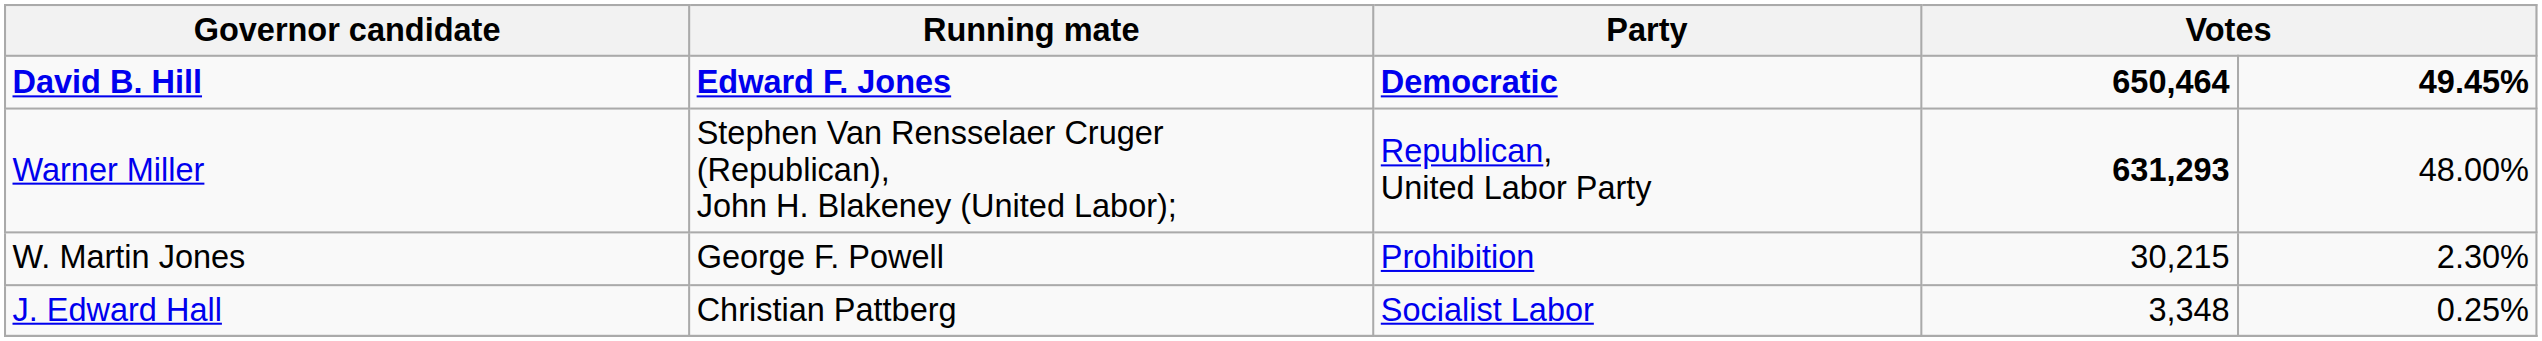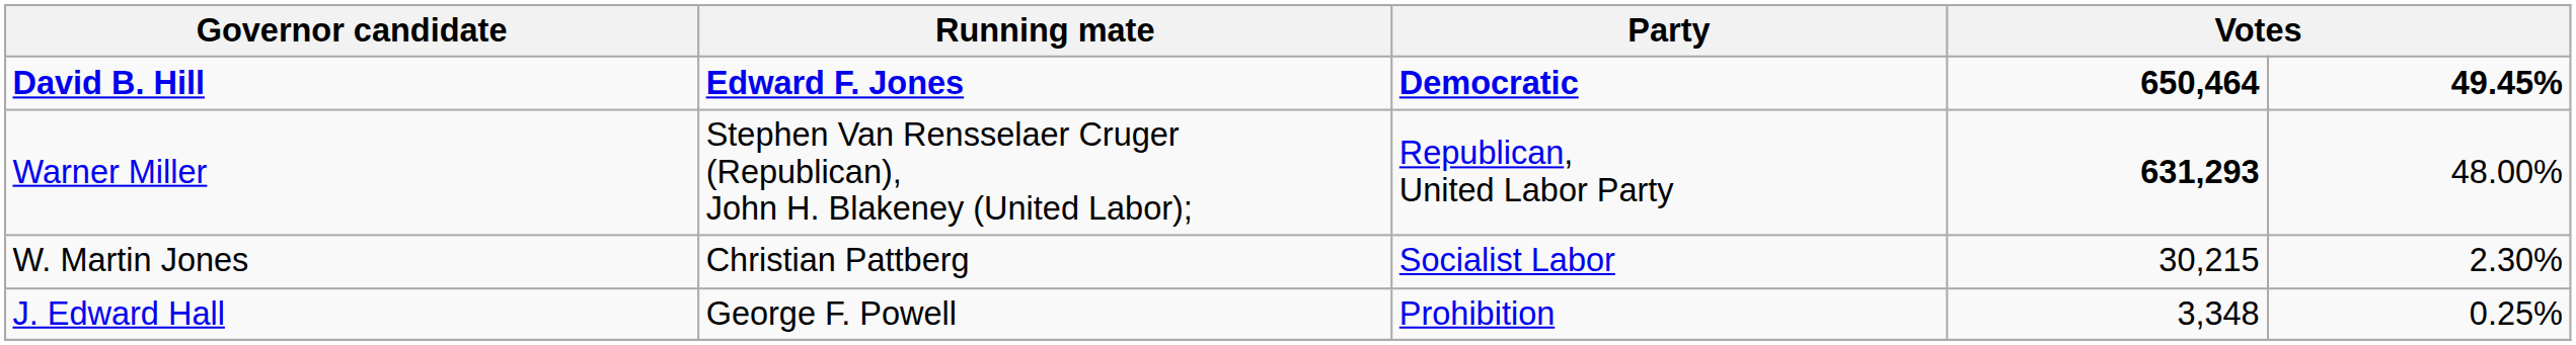W. Martin Jones | Running mate: George F. Powell -> Christian Pattberg
W. Martin Jones | Party: Prohibition -> Socialist Labor
J. Edward Hall | Running mate: Christian Pattberg -> George F. Powell
J. Edward Hall | Party: Socialist Labor -> Prohibition
